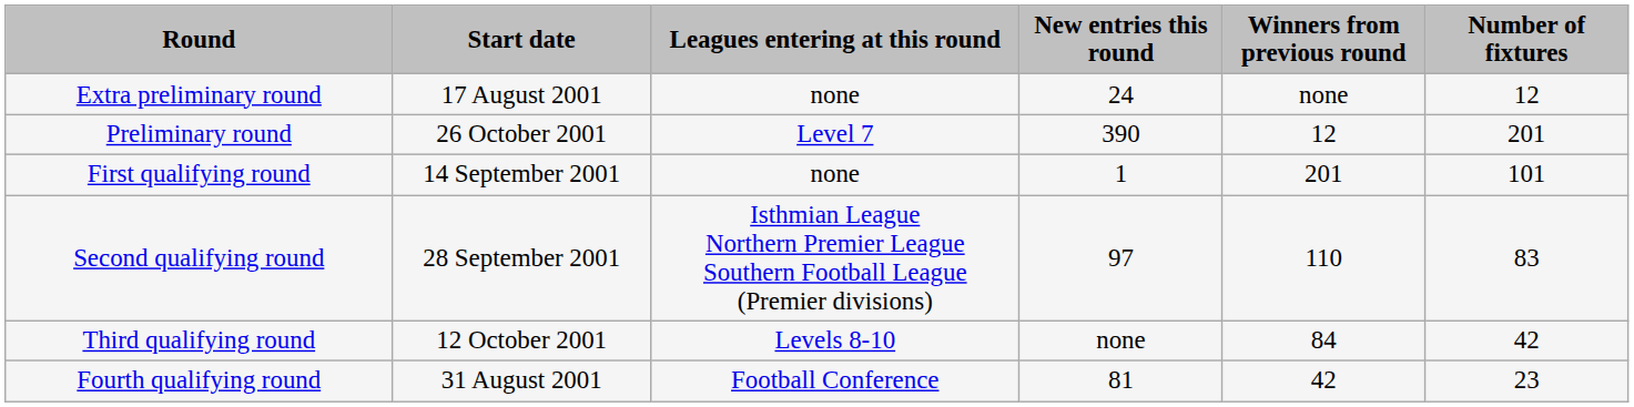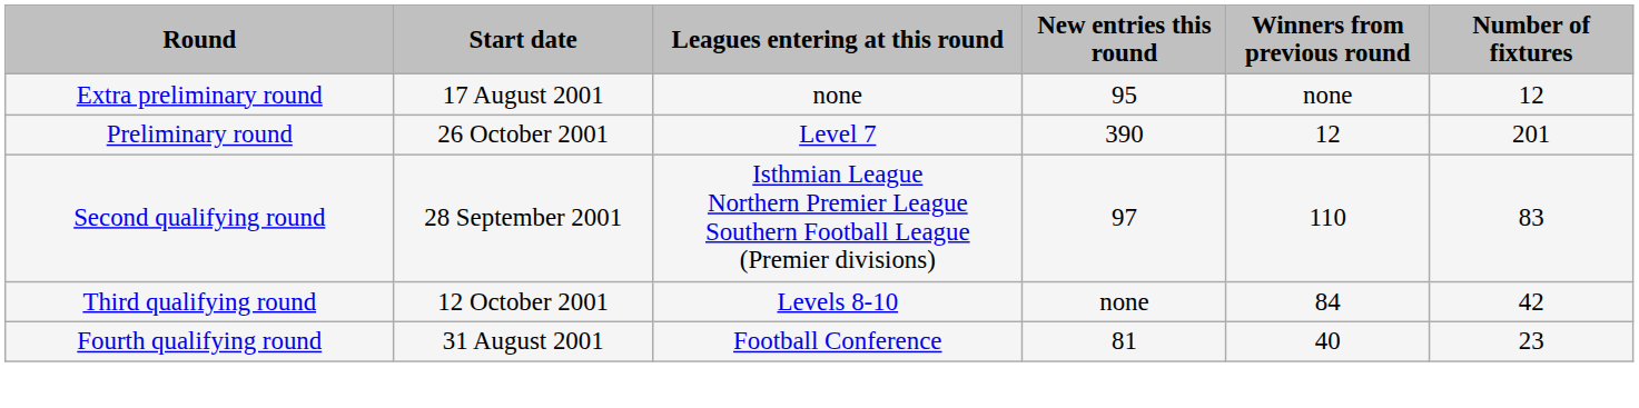Extra preliminary round | New entries this round: 24 -> 95
- row: First qualifying round | 14 September 2001 | none | 1 | 201 | 101
Fourth qualifying round | Winners from previous round: 42 -> 40
